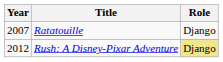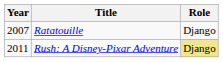Rush: A Disney-Pixar Adventure | Year: 2012 -> 2011
